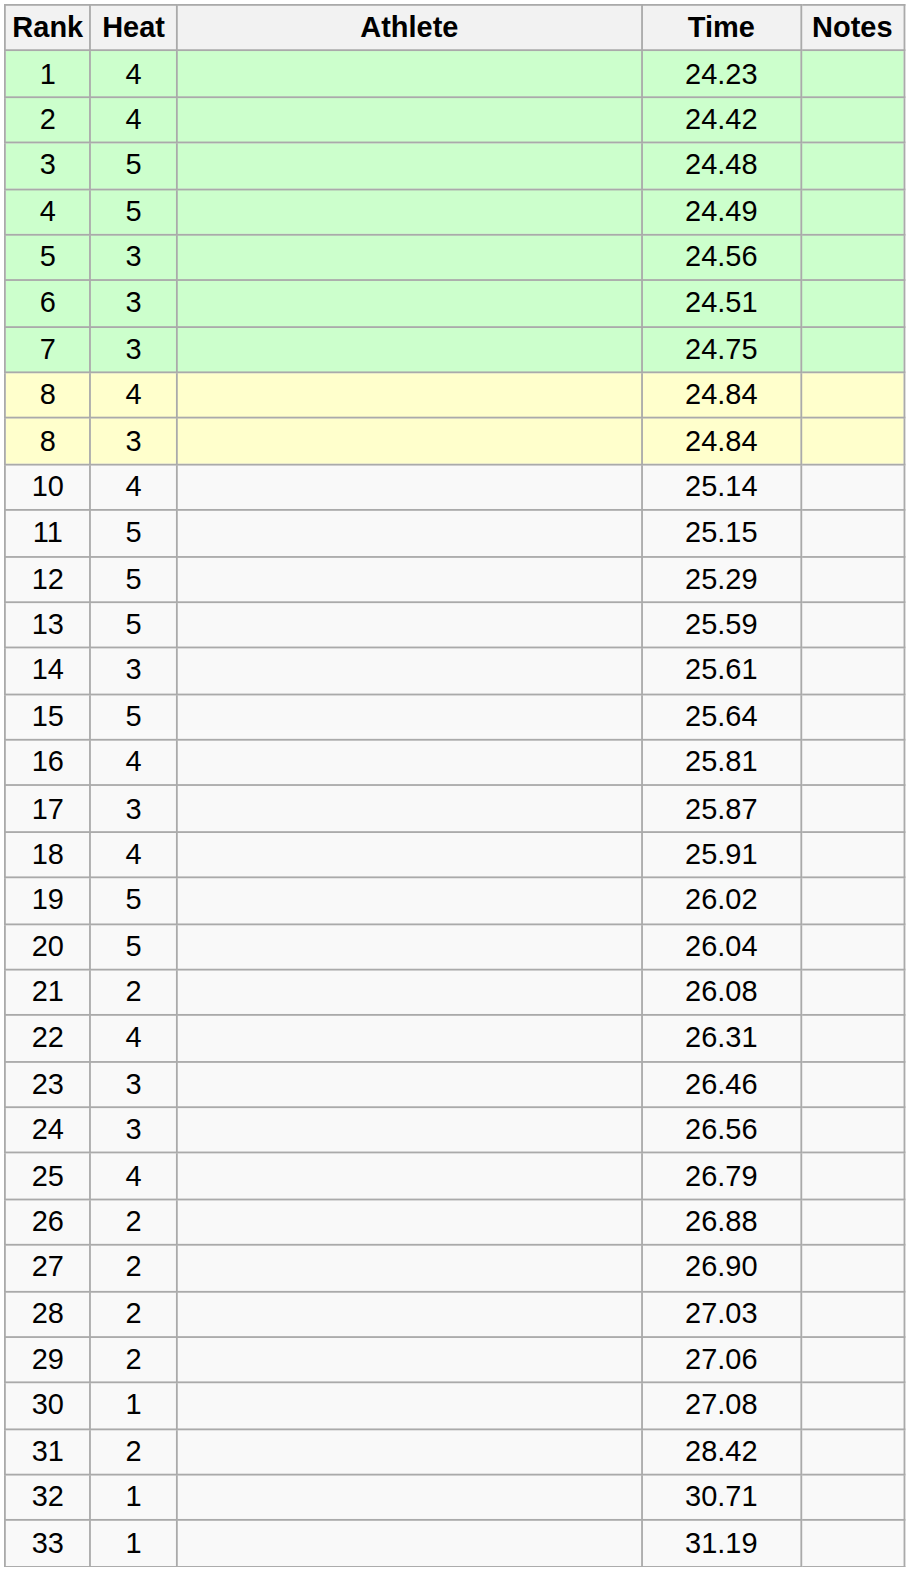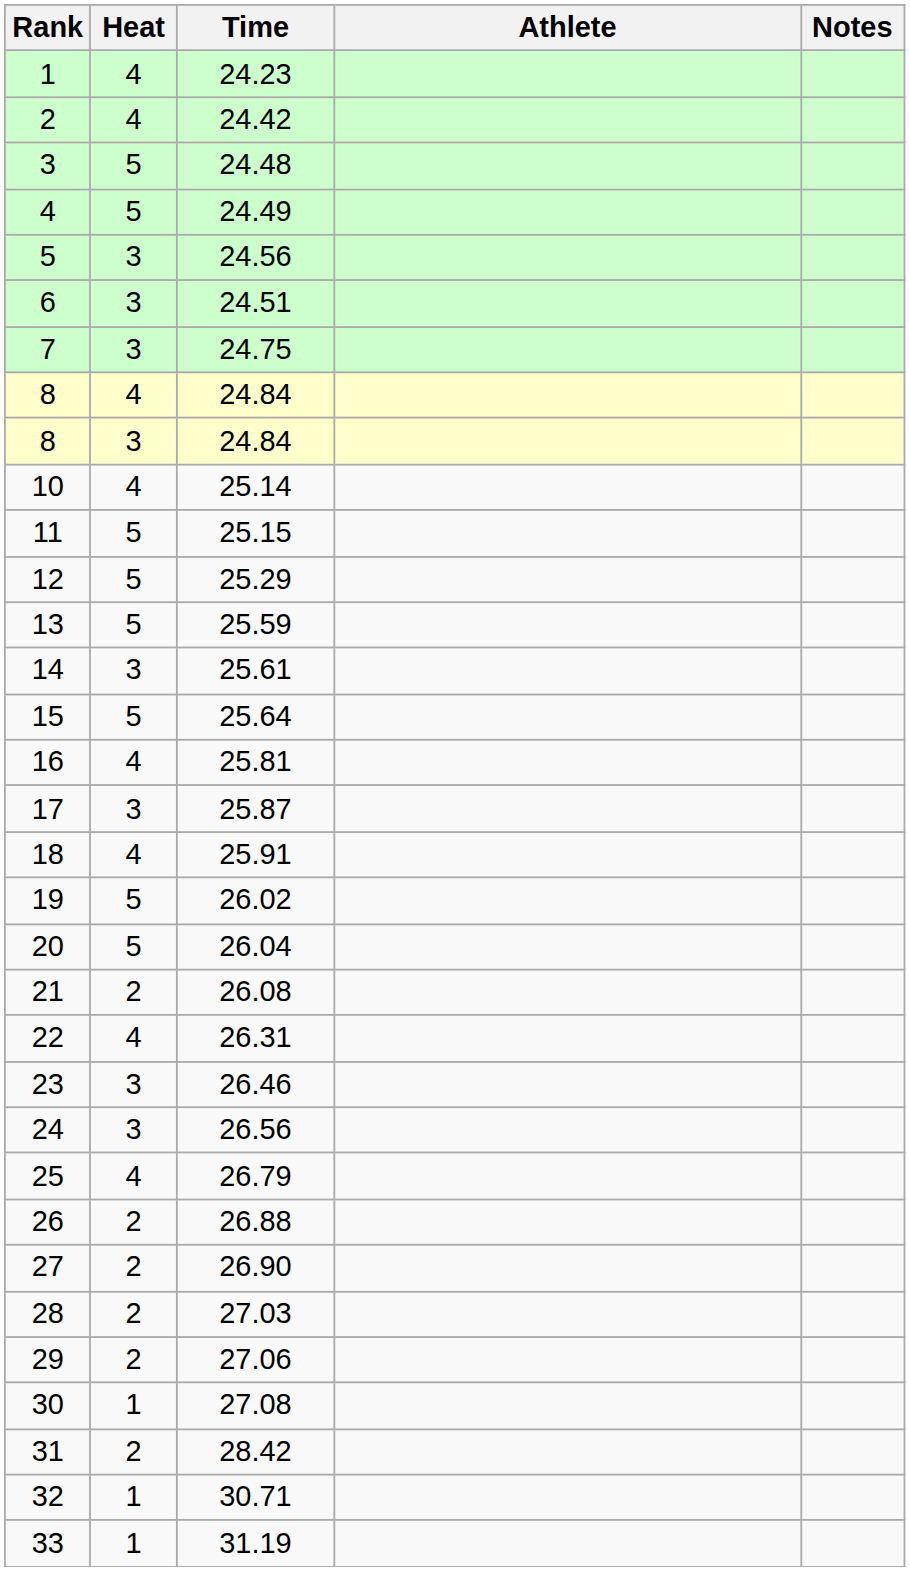columns swapped: Athlete <-> Time
